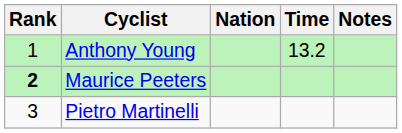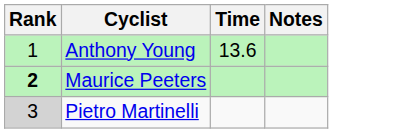- column: Nation
Anthony Young | Time: 13.2 -> 13.6
Pietro Martinelli | Rank: no background -> lightgrey background
